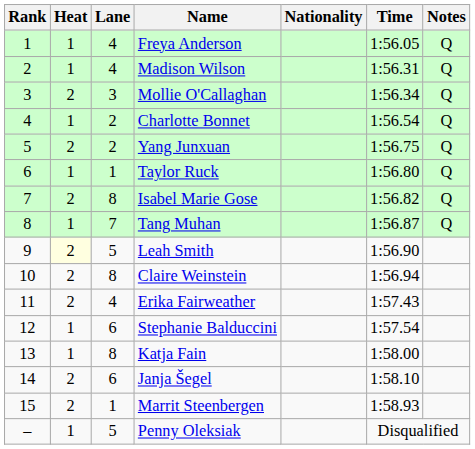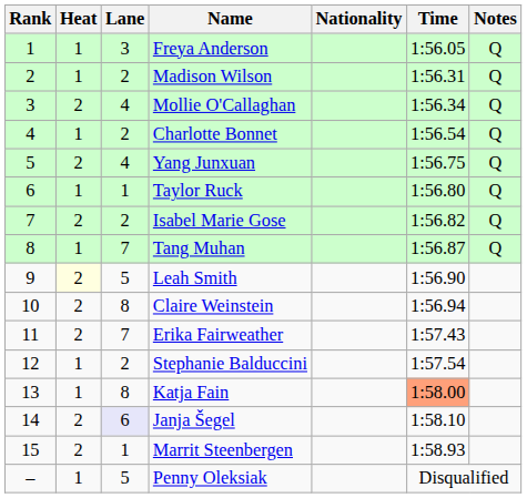Freya Anderson | Lane: 4 -> 3
Madison Wilson | Lane: 4 -> 2
Mollie O'Callaghan | Lane: 3 -> 4
Yang Junxuan | Lane: 2 -> 4
Isabel Marie Gose | Lane: 8 -> 2
Erika Fairweather | Lane: 4 -> 7
Stephanie Balduccini | Lane: 6 -> 2
Katja Fain | Time: no background -> lightsalmon background
Janja Šegel | Lane: no background -> lavender background
